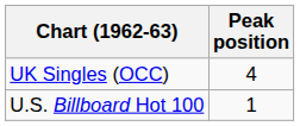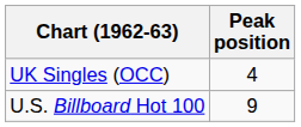U.S. Billboard Hot 100 | Peak position: 1 -> 9
